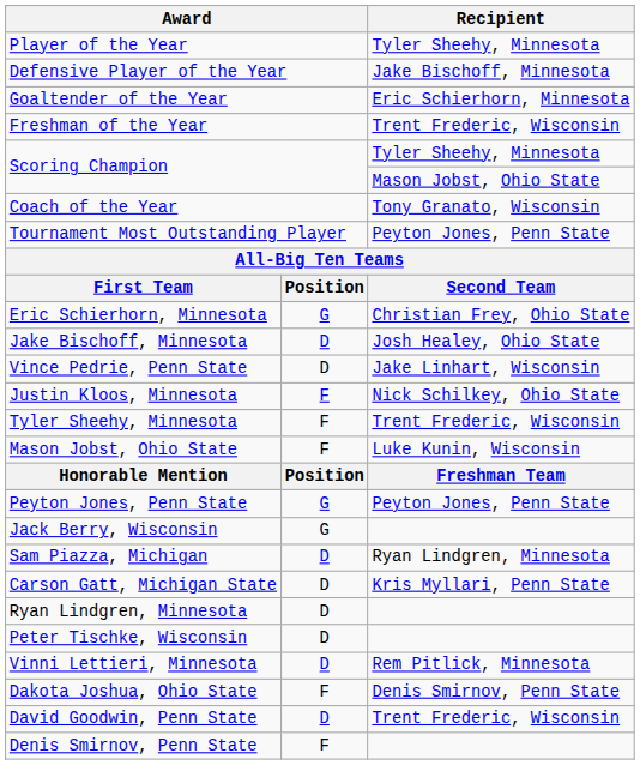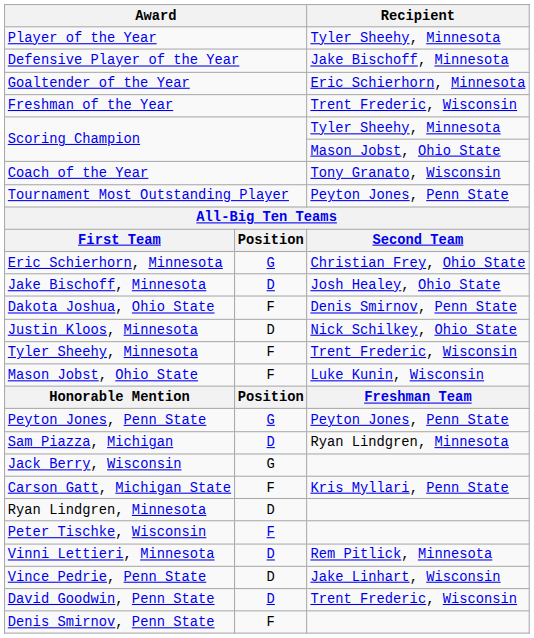rows swapped: Vince Pedrie, Penn State <-> Dakota Joshua, Ohio State
Justin Kloos, Minnesota | column 2: F -> D
rows swapped: Jack Berry, Wisconsin <-> Sam Piazza, Michigan
Carson Gatt, Michigan State | column 2: D -> F
Peter Tischke, Wisconsin | column 2: D -> F
